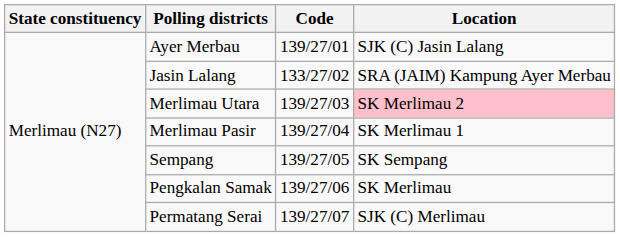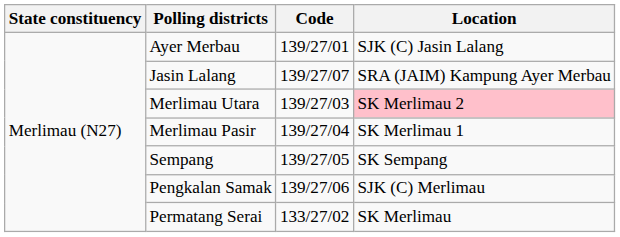Jasin Lalang | Code: 133/27/02 -> 139/27/07
Pengkalan Samak | Location: SK Merlimau -> SJK (C) Merlimau
Permatang Serai | Code: 139/27/07 -> 133/27/02
Permatang Serai | Location: SJK (C) Merlimau -> SK Merlimau
